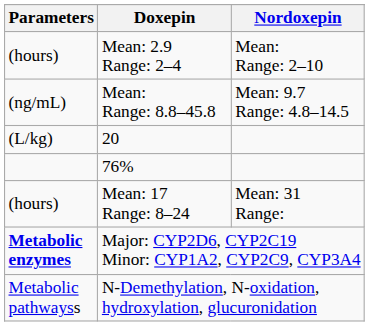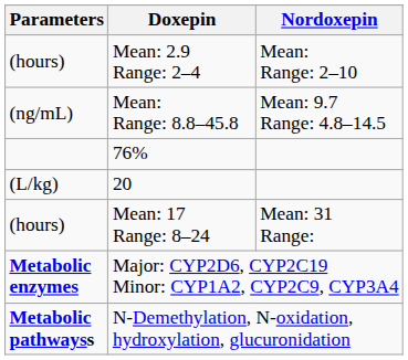rows swapped: 20 <-> 76%
N-Demethylation, N-oxidation, hydroxylation, glucuronidation | Parameters: normal -> bold
